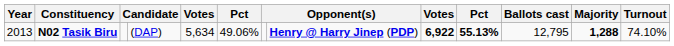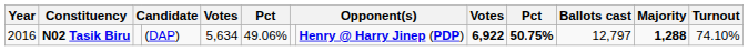N02 Tasik Biru | Year: 2013 -> 2016
N02 Tasik Biru | column 10: 55.13% -> 50.75%
N02 Tasik Biru | Ballots cast: 12,795 -> 12,797
